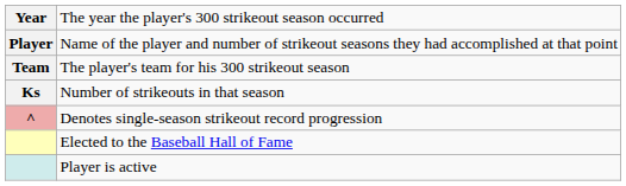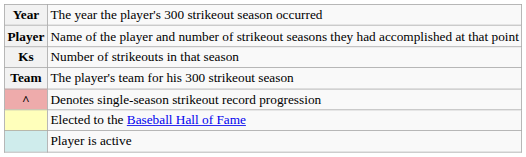rows swapped: The player's team for his 300 strikeout season <-> Number of strikeouts in that season
